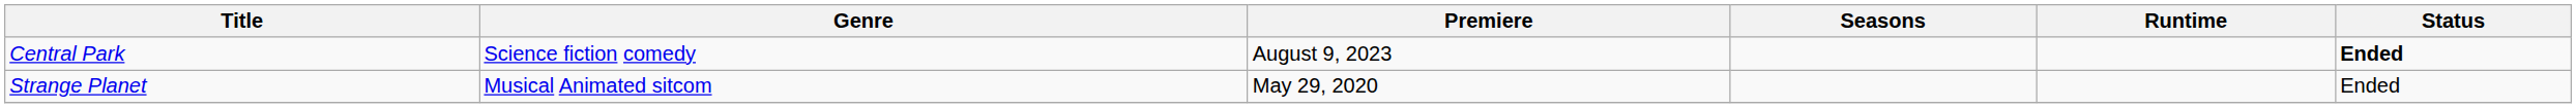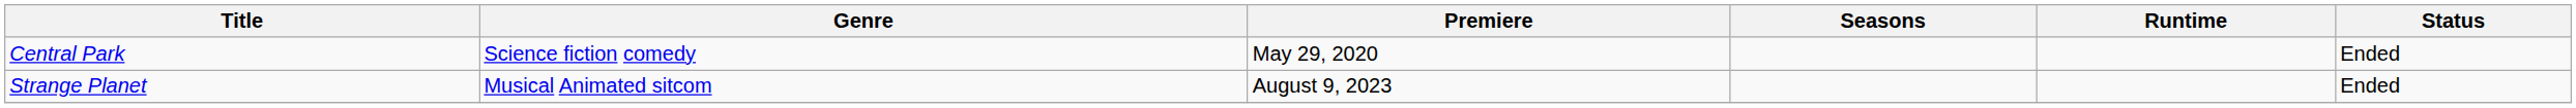Central Park | Premiere: August 9, 2023 -> May 29, 2020
Central Park | Status: bold -> normal
Strange Planet | Premiere: May 29, 2020 -> August 9, 2023
